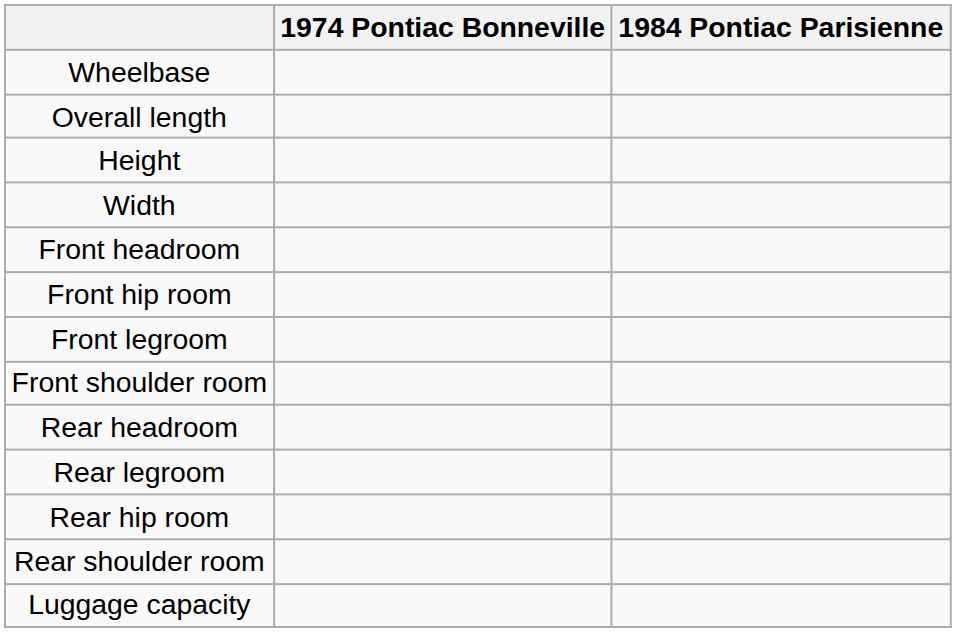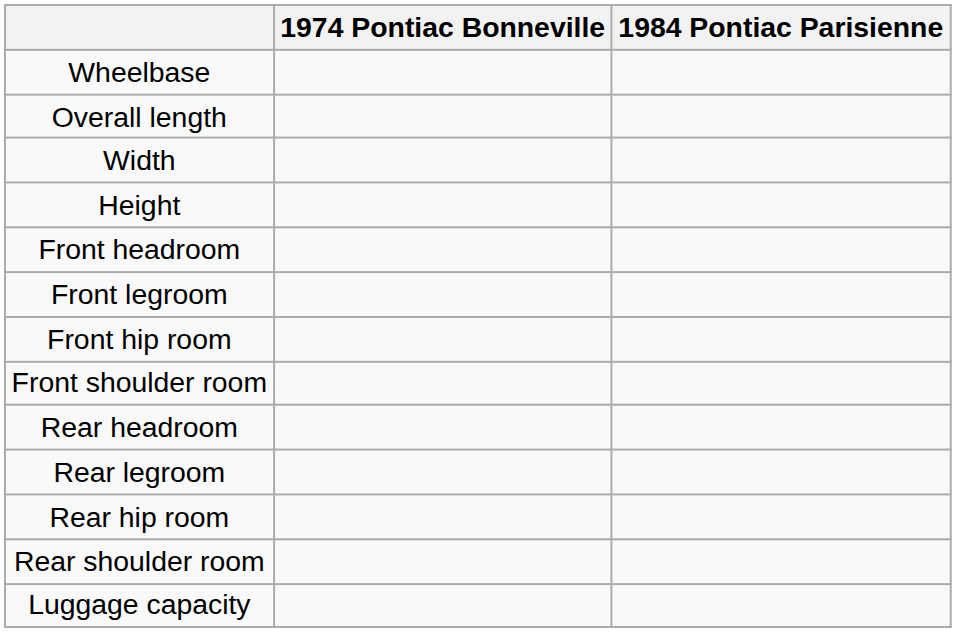rows swapped: Width <-> Height
rows swapped: Front legroom <-> Front hip room
